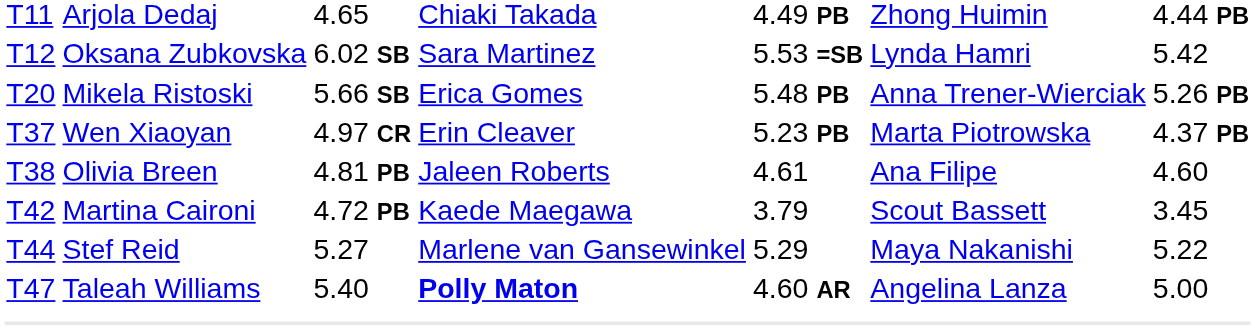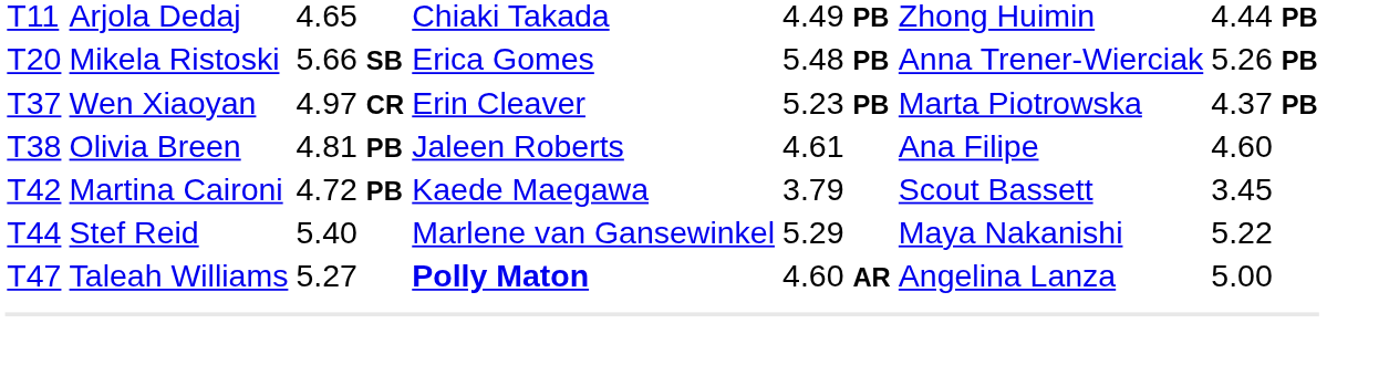- row: T12 | Oksana Zubkovska | 6.02 SB | Sara Martinez | 5.53 =SB | Lynda Hamri | 5.42
T44 | column 3: 5.27 -> 5.40
T47 | column 3: 5.40 -> 5.27
